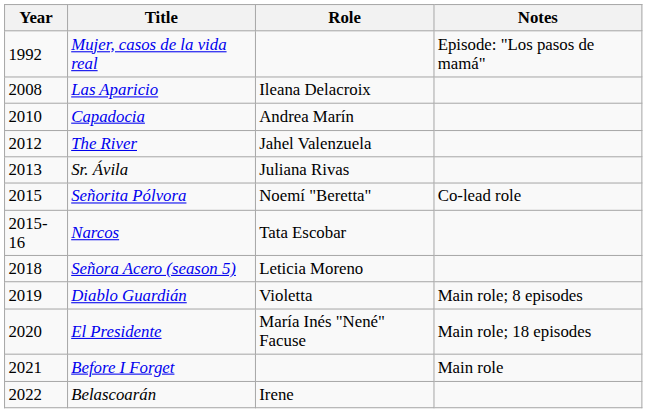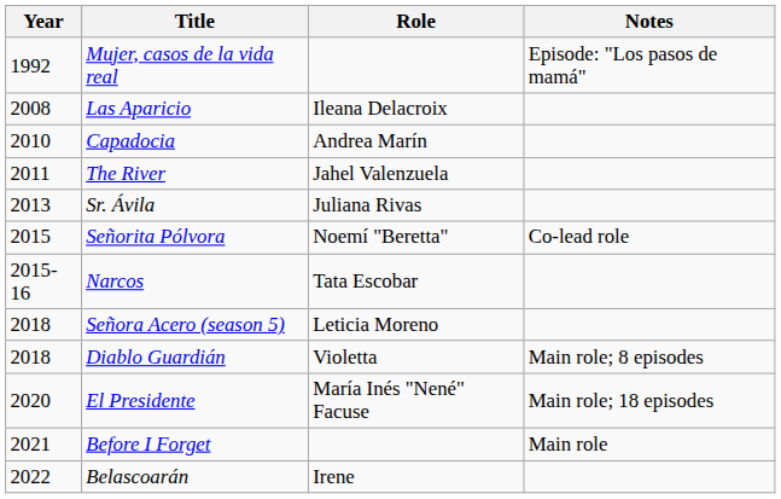The River | Year: 2012 -> 2011
Diablo Guardián | Year: 2019 -> 2018
